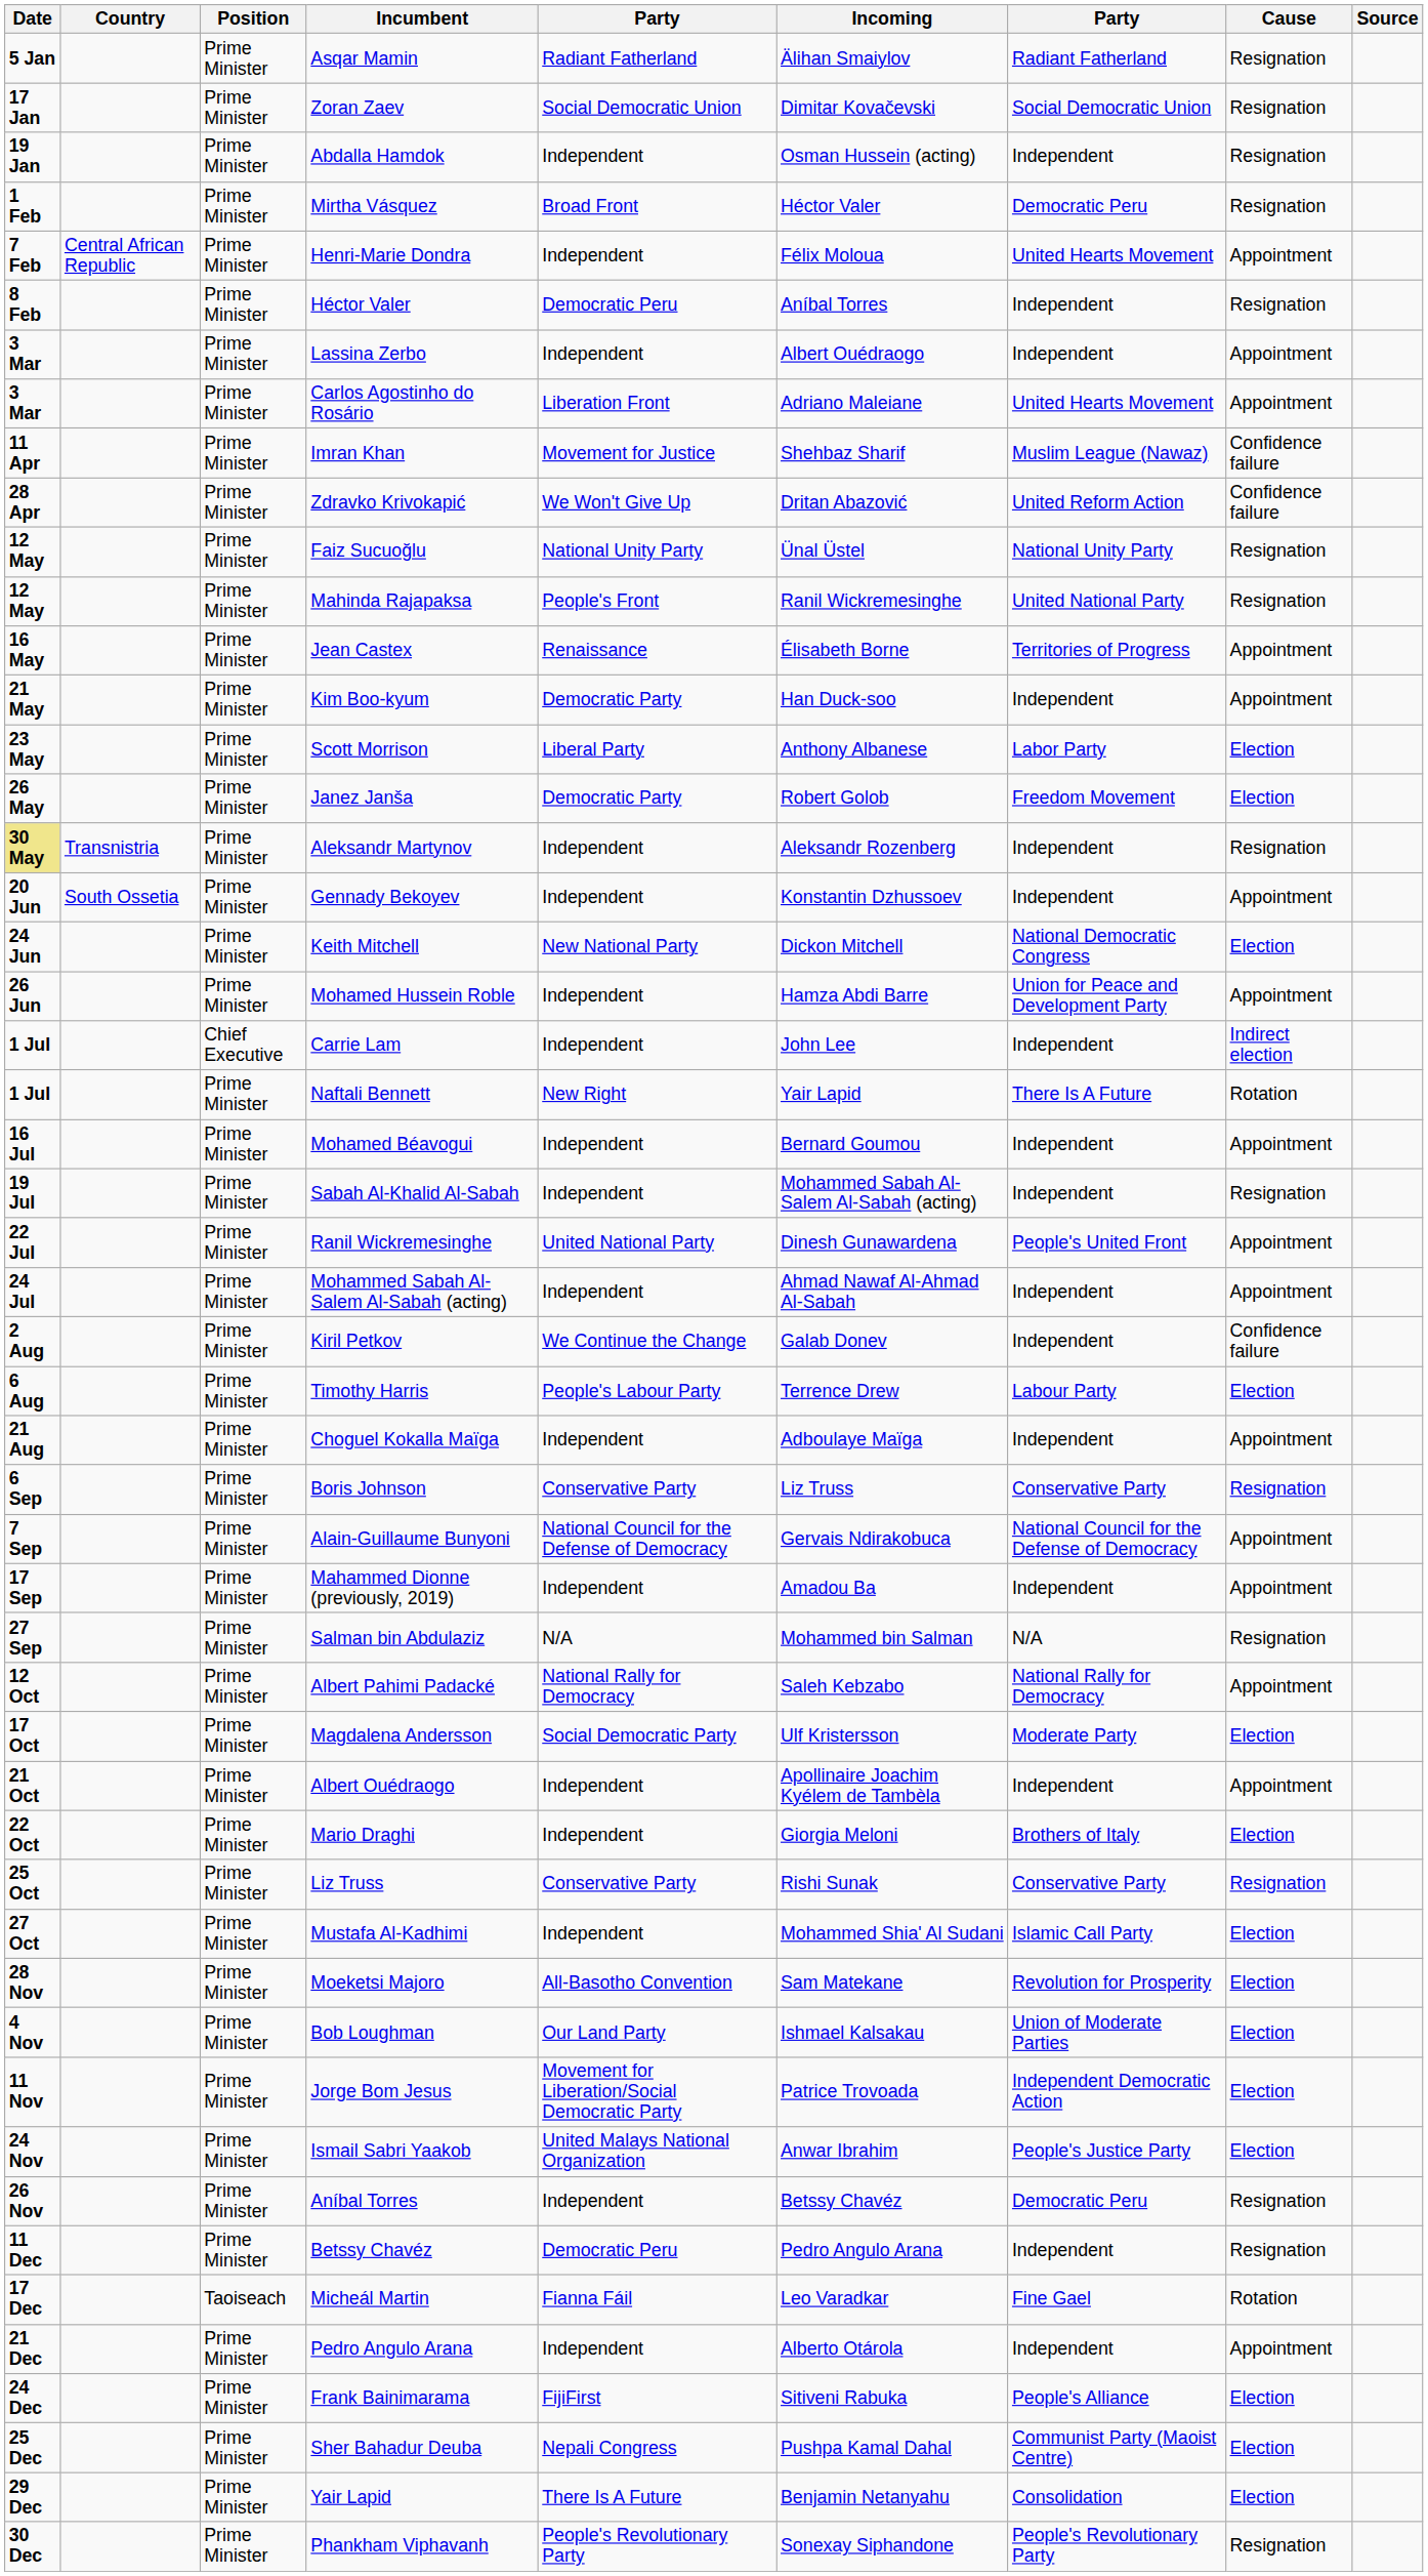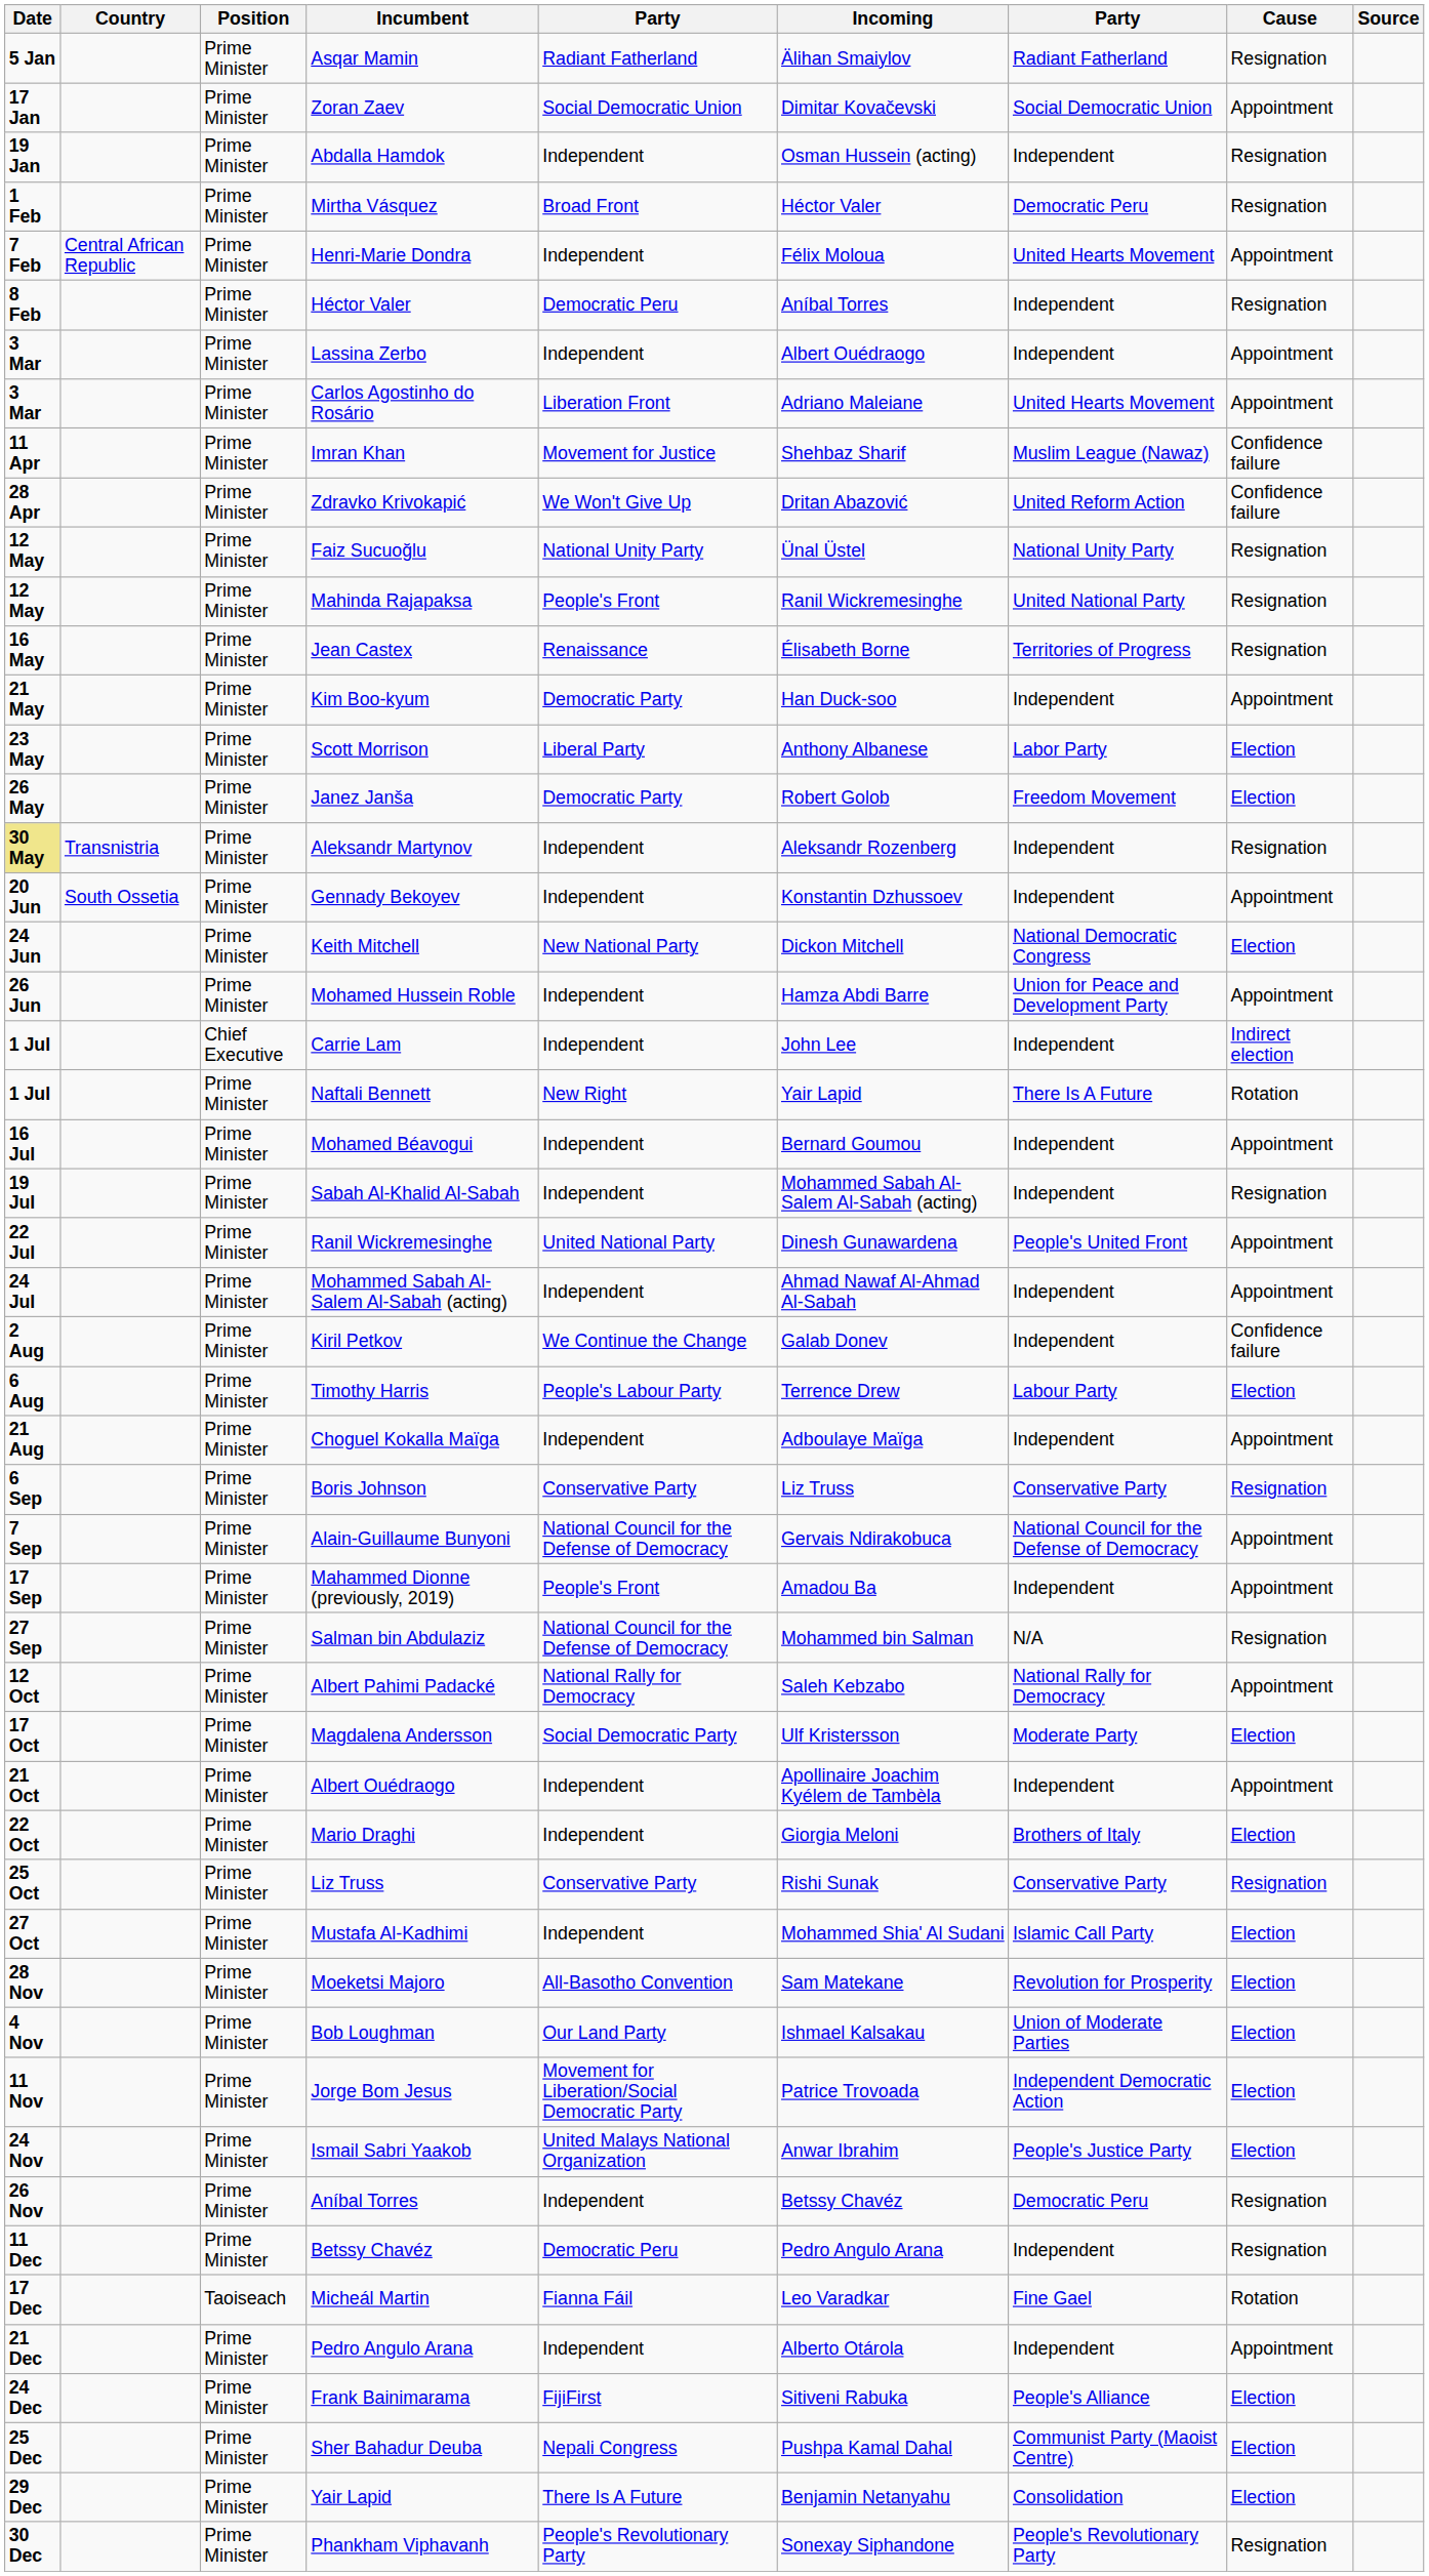Zoran Zaev | Cause: Resignation -> Appointment
Jean Castex | Cause: Appointment -> Resignation
Mahammed Dionne (previously, 2019) | column 5: Independent -> People's Front
Salman bin Abdulaziz | column 5: N/A -> National Council for the Defense of Democracy
